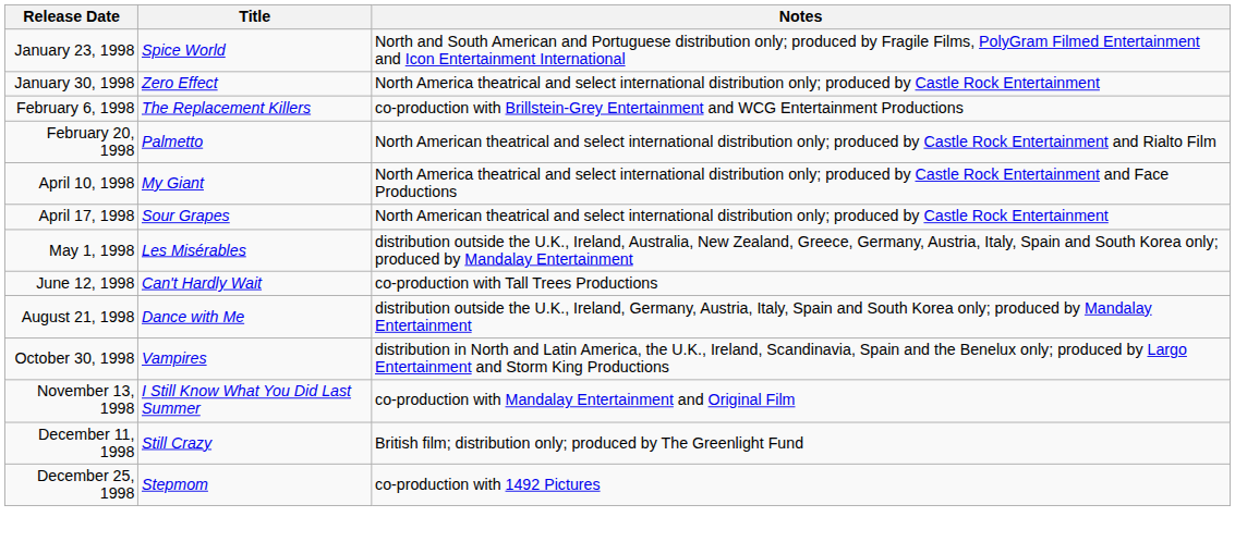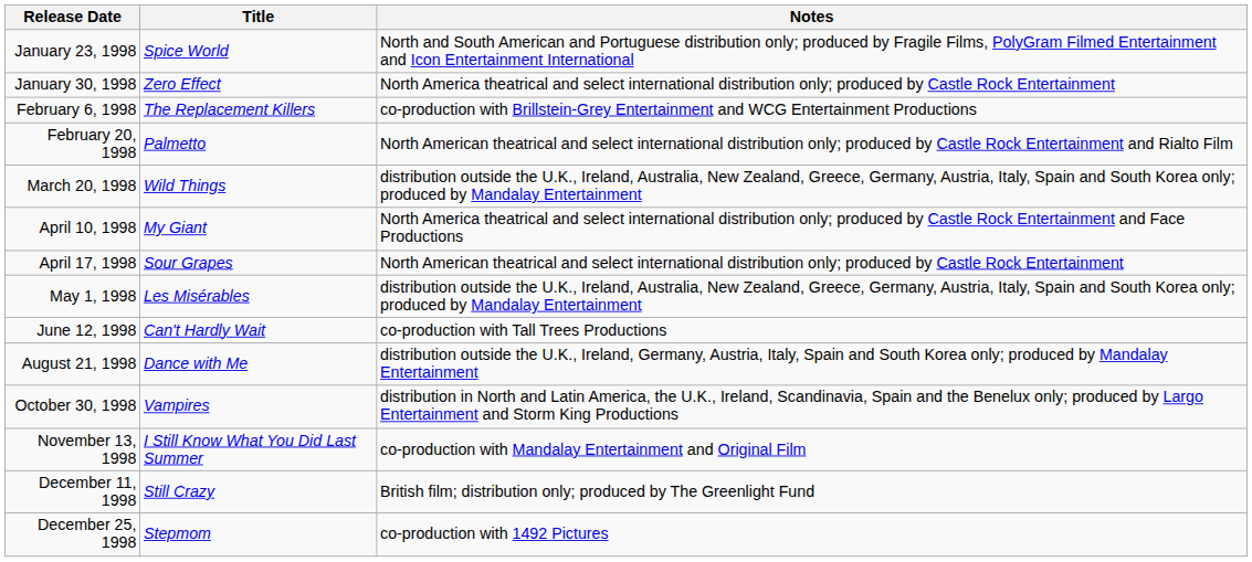+ row: March 20, 1998 | Wild Things | distribution outside the U.K., Ireland, Australia, New Zealand, Greece, Germany, Austria, Italy, Spain and South Korea only; produced by Mandalay Entertainment
